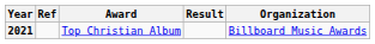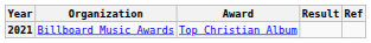columns swapped: Organization <-> Ref
